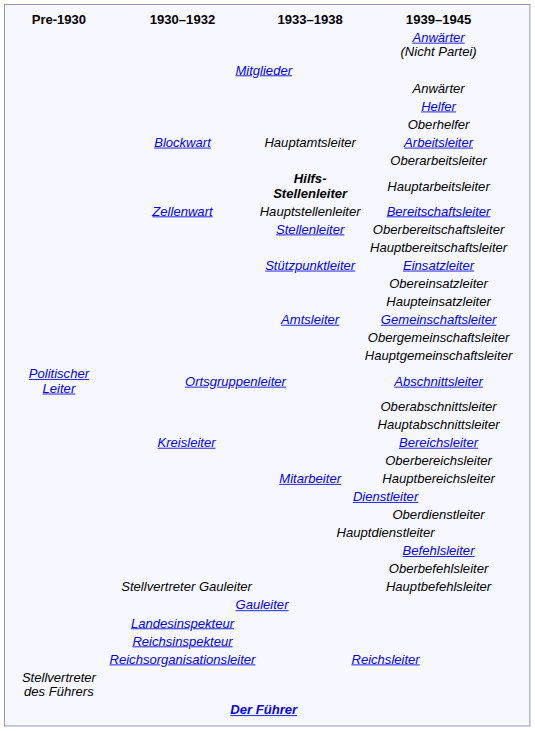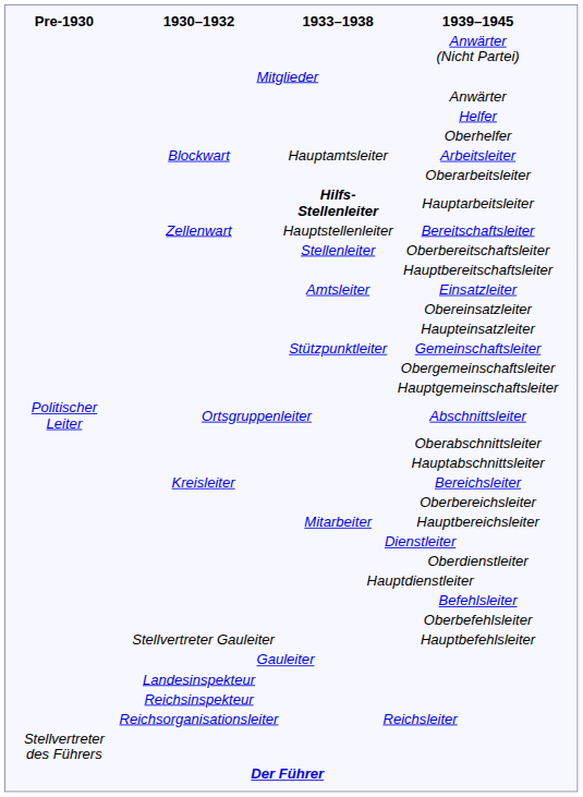Einsatzleiter | 1933–1938: Stützpunktleiter -> Amtsleiter
Gemeinschaftsleiter | 1933–1938: Amtsleiter -> Stützpunktleiter
